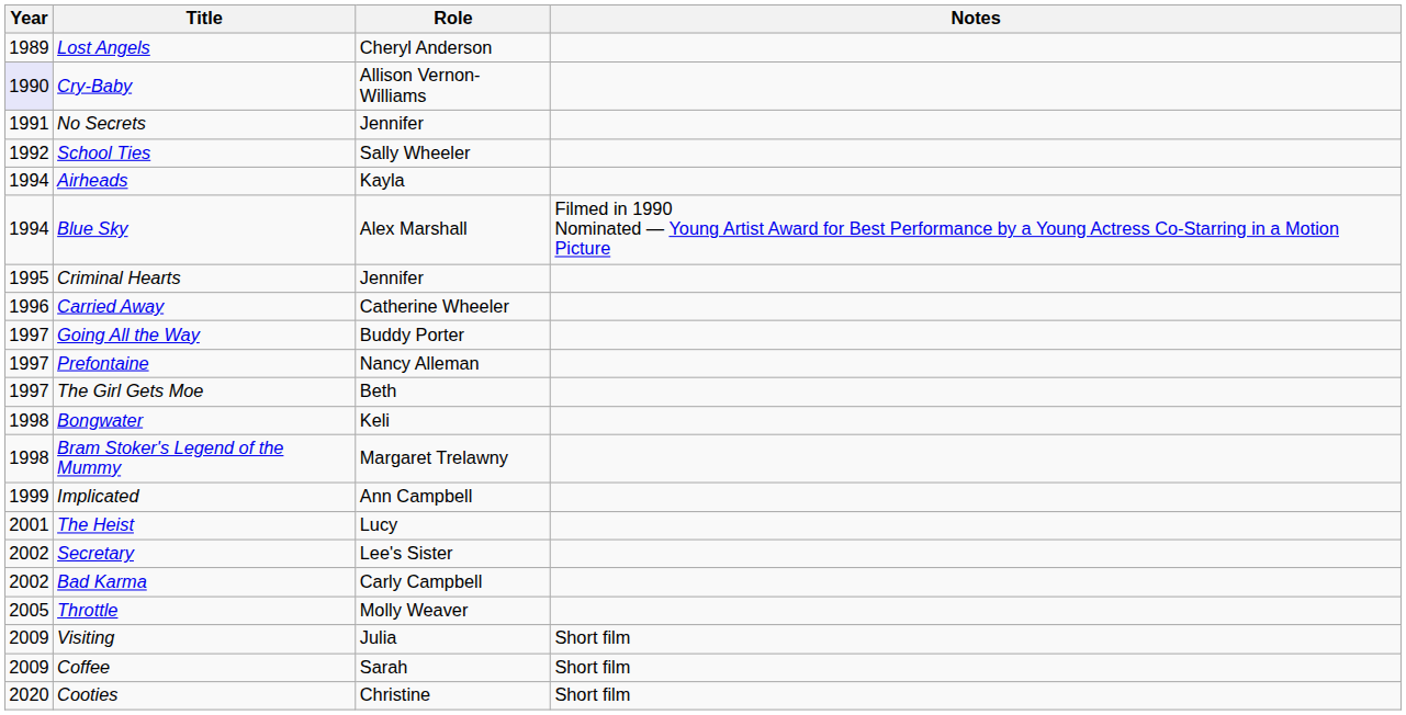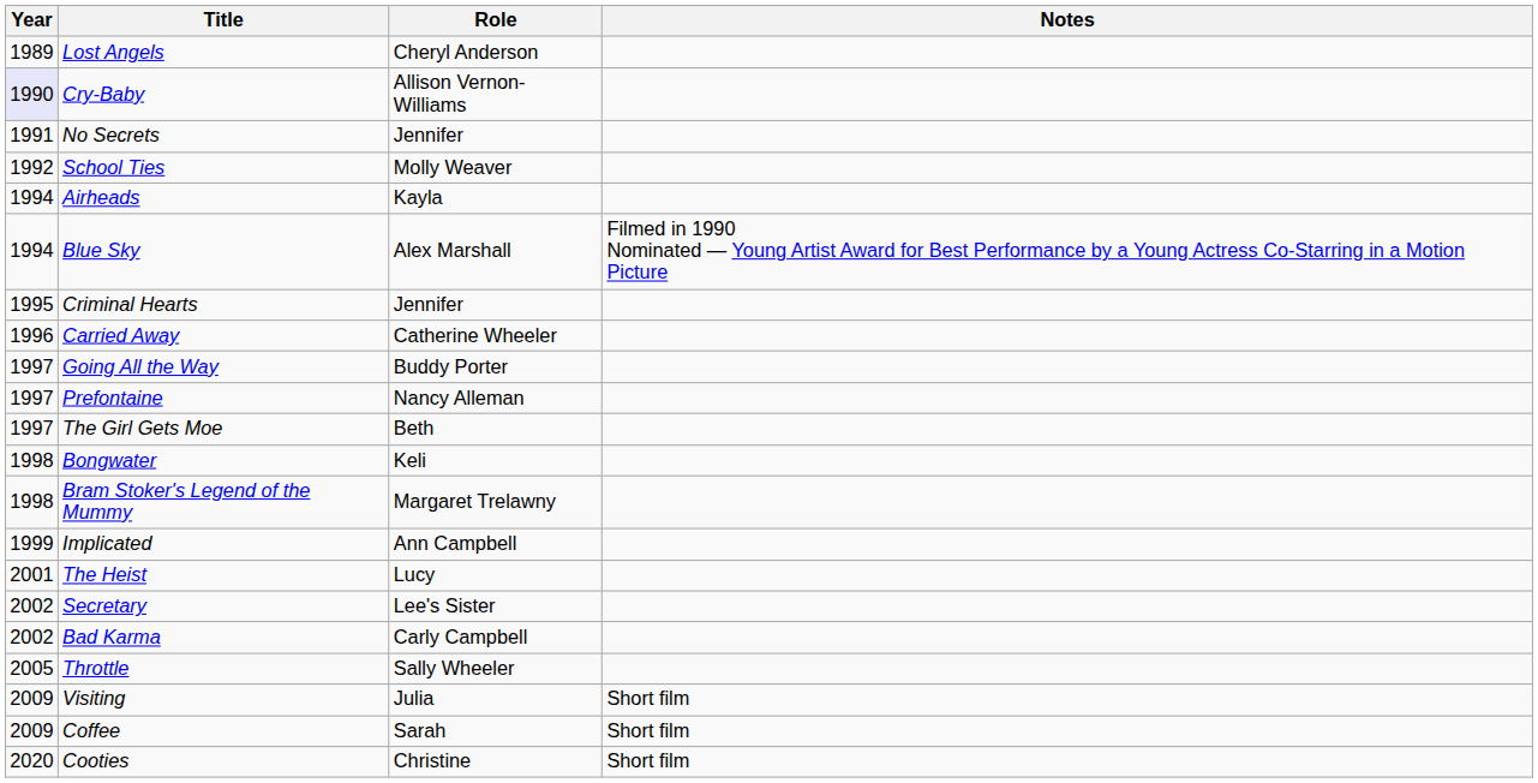School Ties | Role: Sally Wheeler -> Molly Weaver
Throttle | Role: Molly Weaver -> Sally Wheeler
